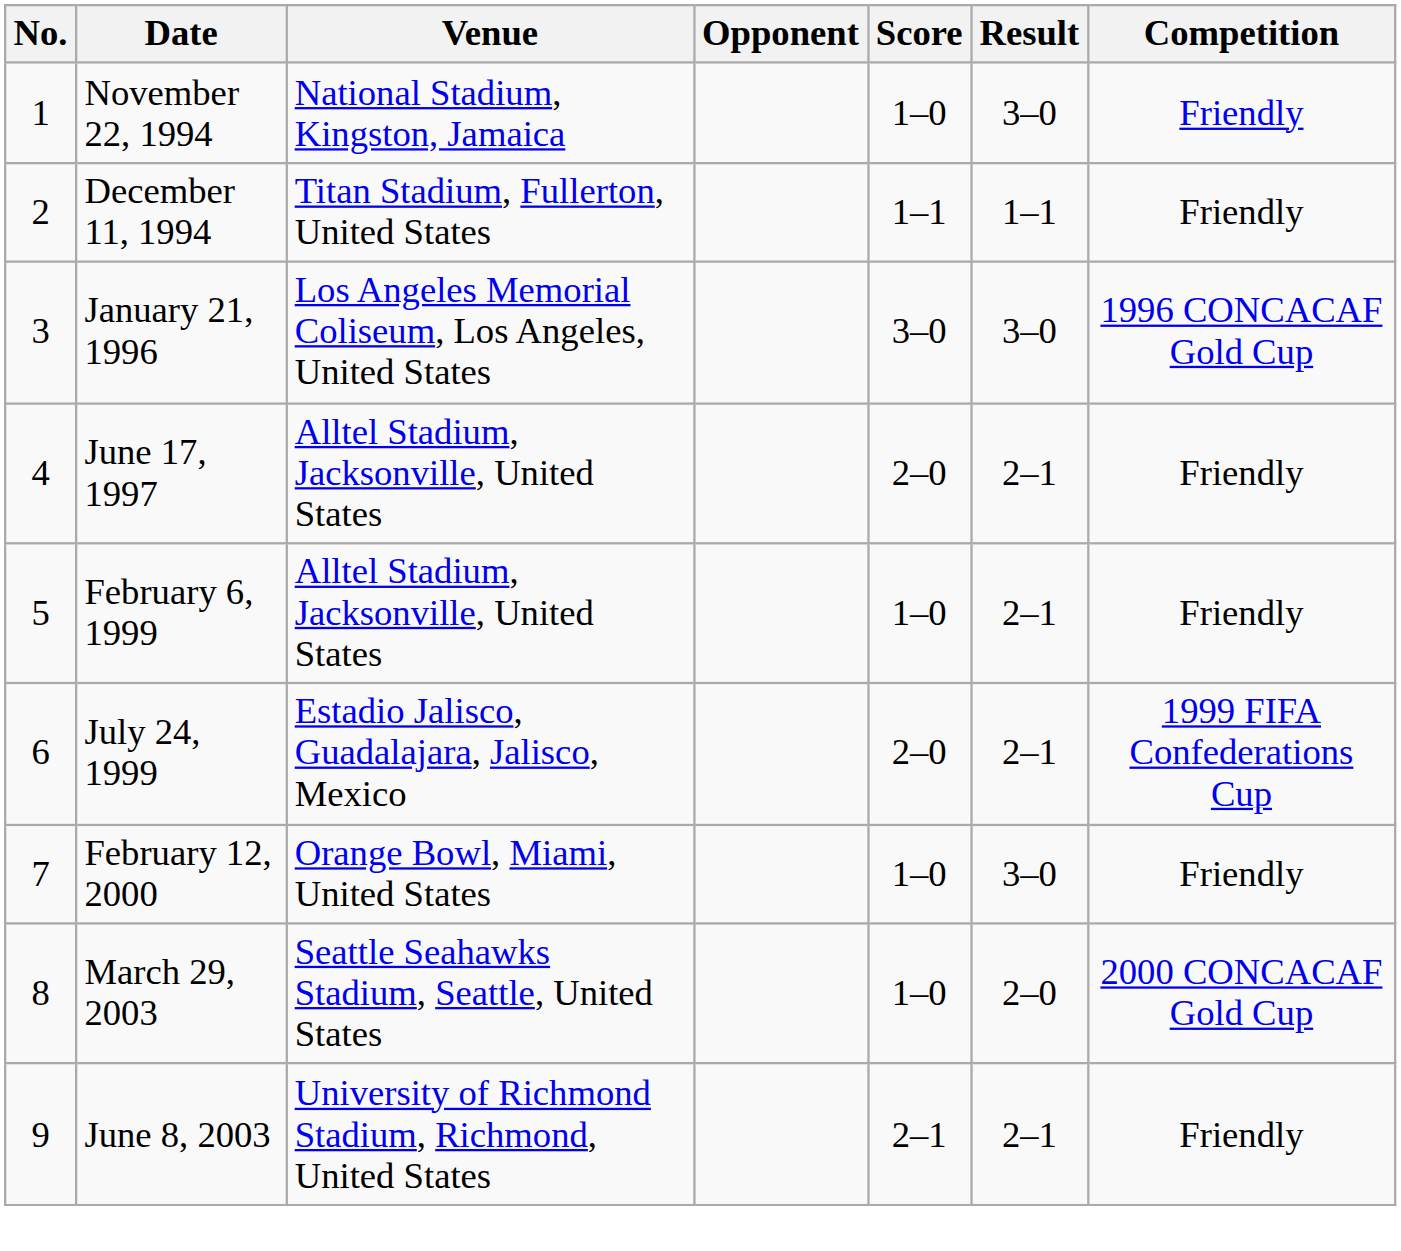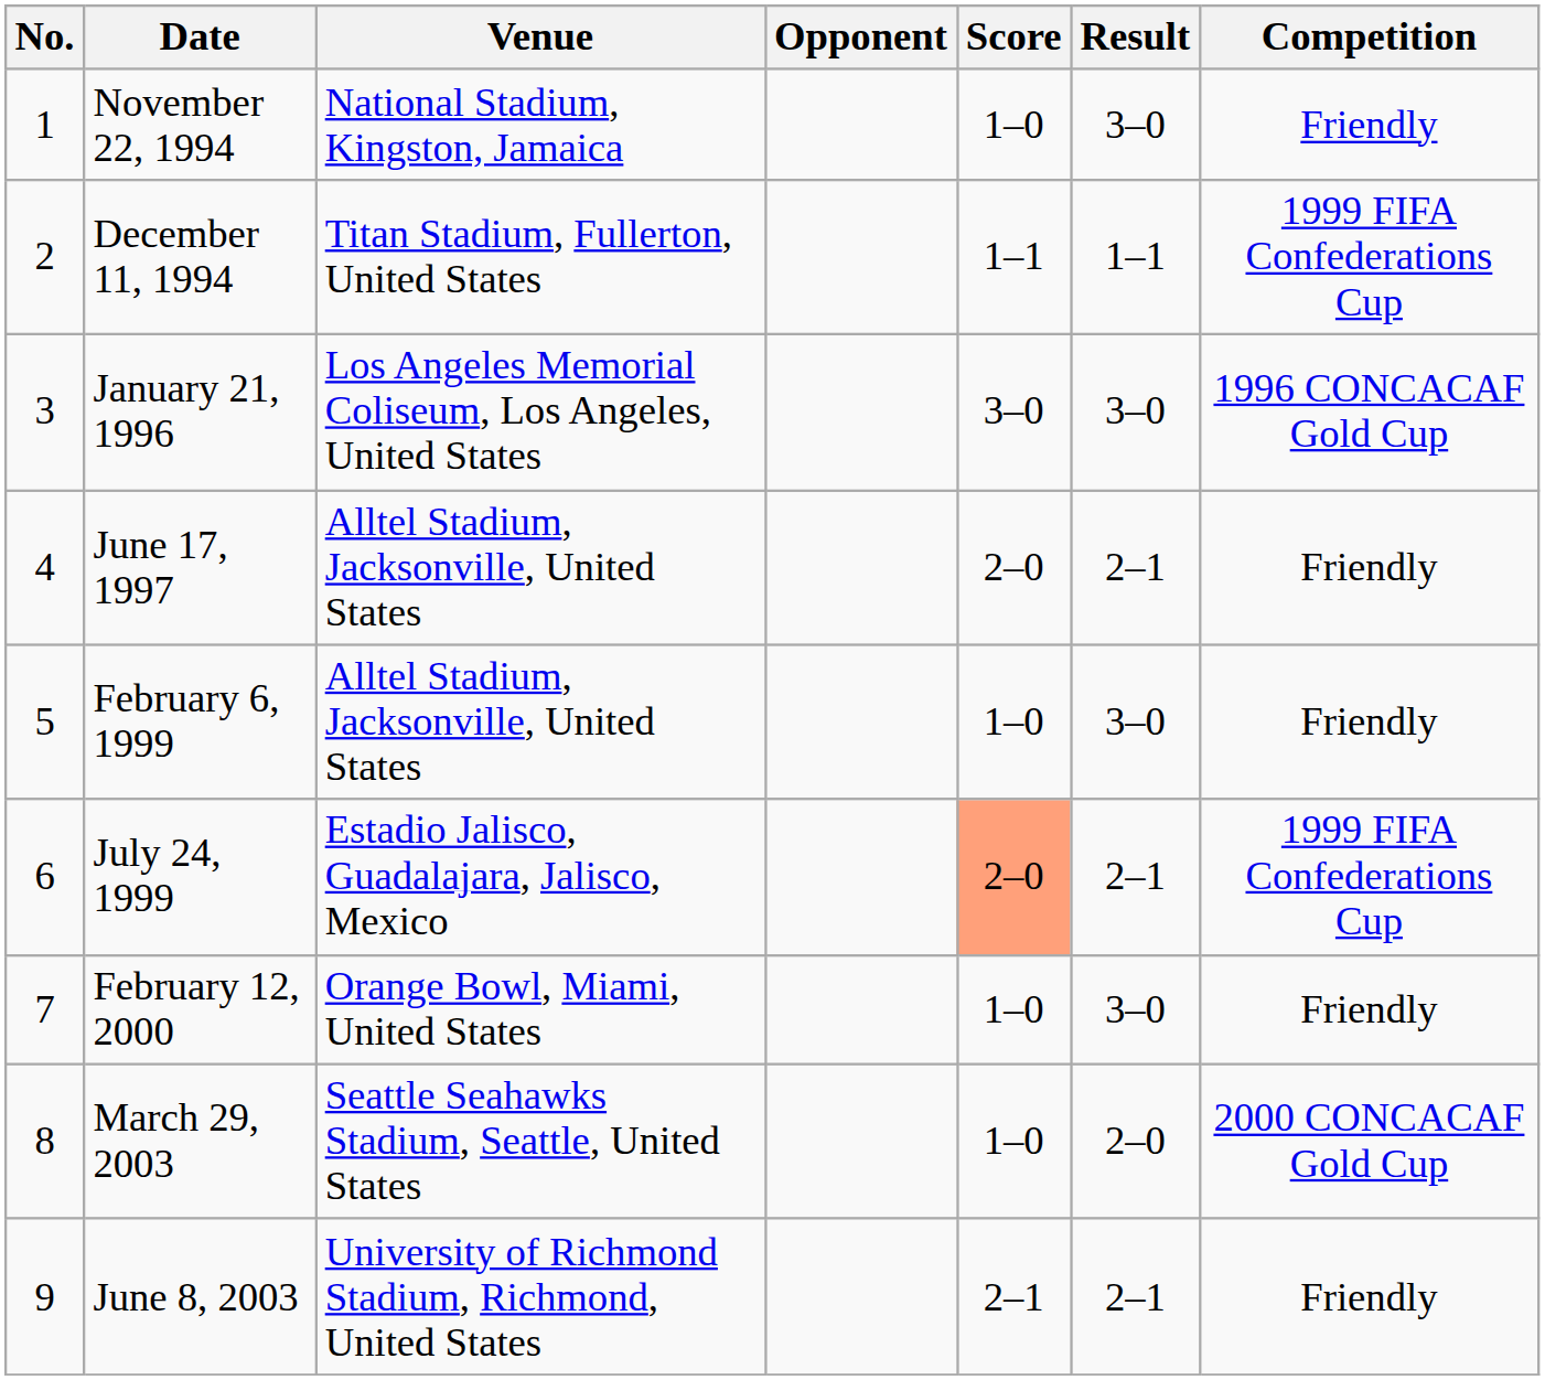December 11, 1994 | Competition: Friendly -> 1999 FIFA Confederations Cup
February 6, 1999 | Result: 2–1 -> 3–0
July 24, 1999 | Score: no background -> lightsalmon background
